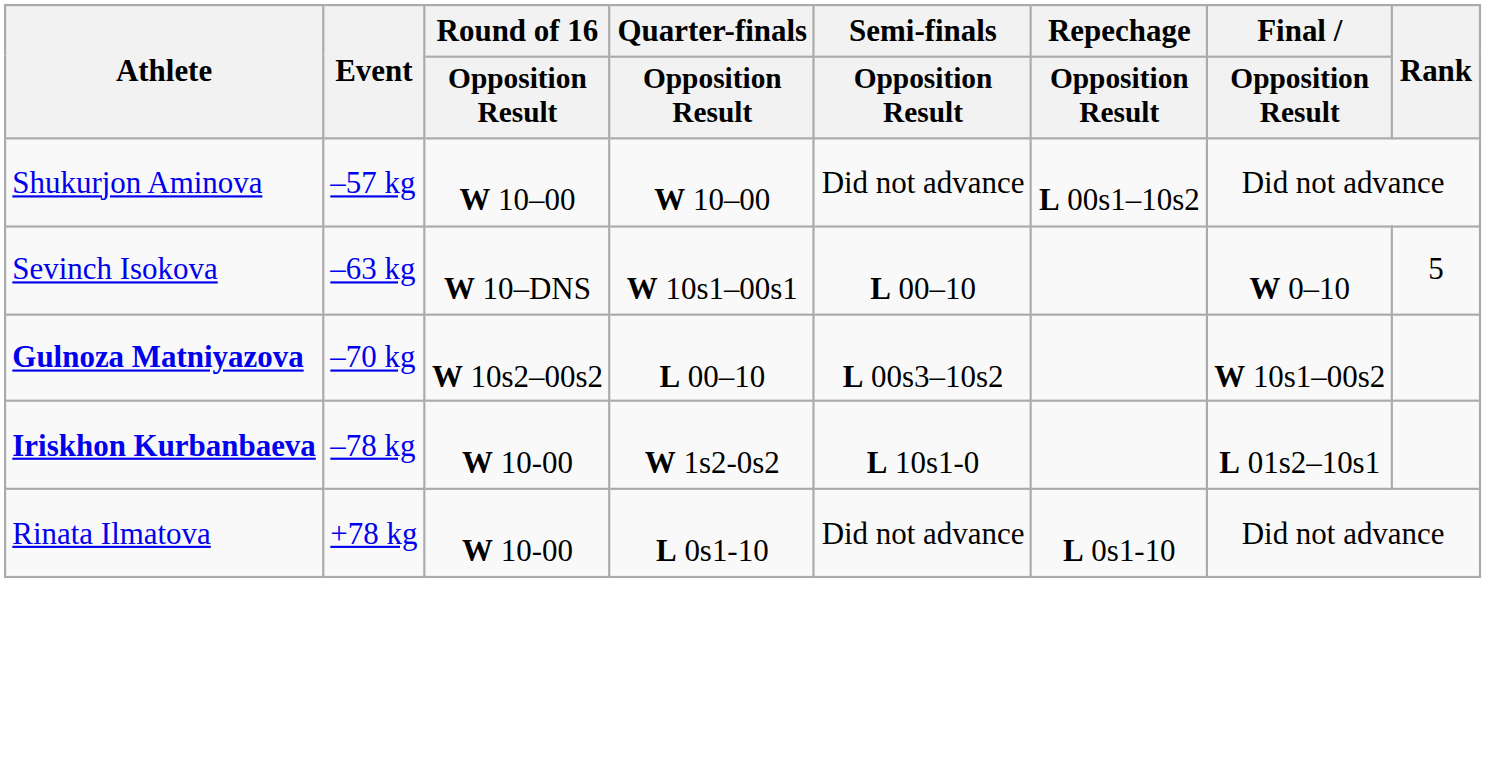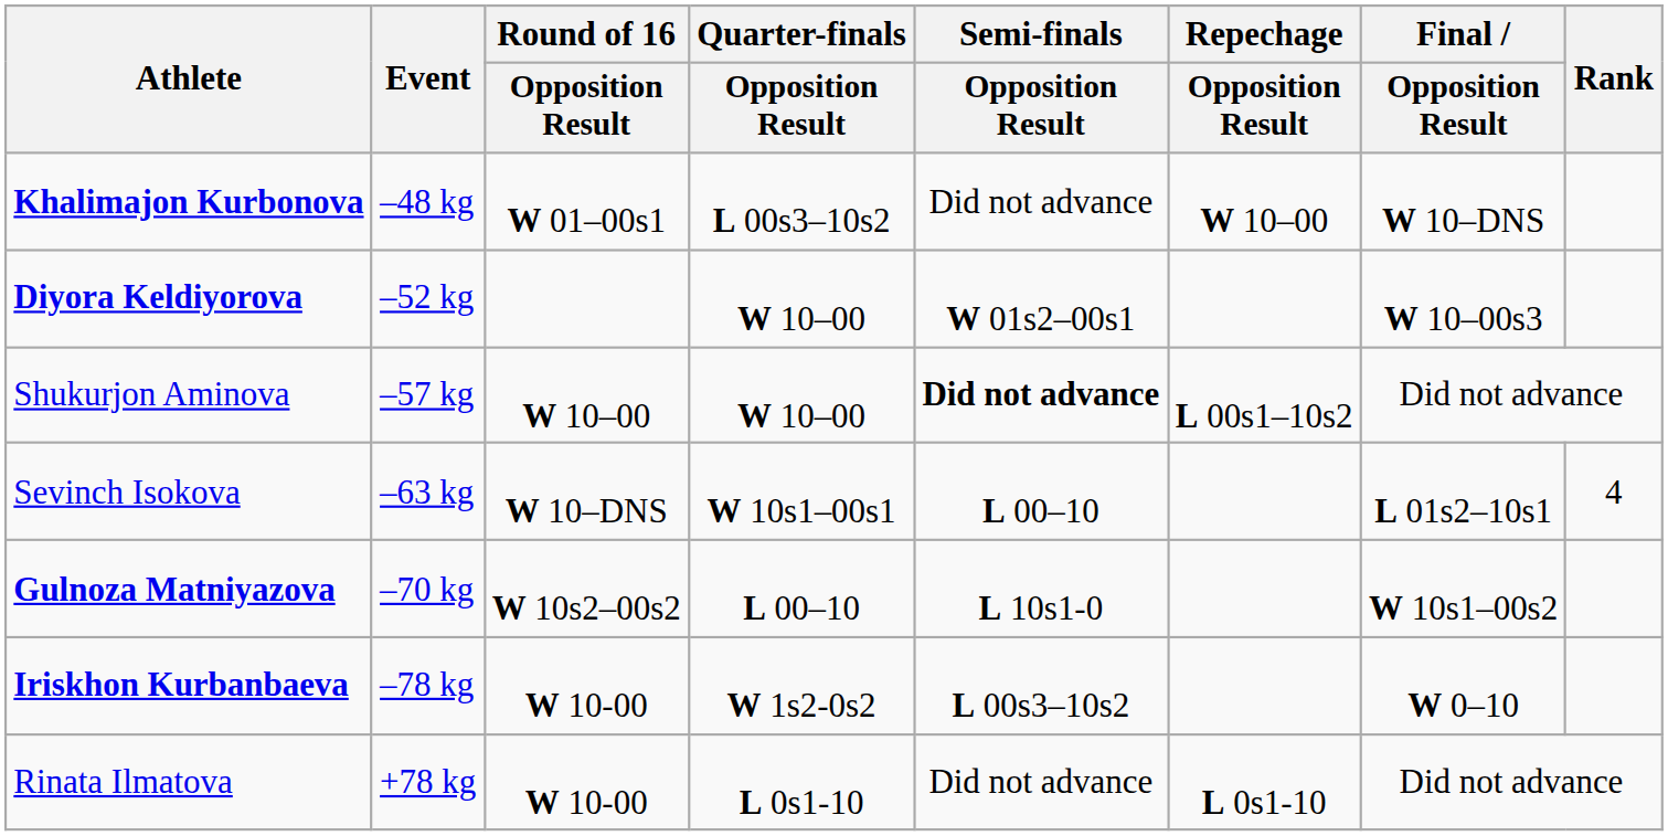+ row: Khalimajon Kurbonova | –48 kg | W 01–00s1 | L 00s3–10s2 | Did not advance | W 10–00 | W 10–DNS
+ row: Diyora Keldiyorova | –52 kg | W 10–00 | W 01s2–00s1 | W 10–00s3
Shukurjon Aminova | Semi-finals / Opposition Result: normal -> bold
Sevinch Isokova | Final / Opposition Result: W 0–10 -> L 01s2–10s1
Sevinch Isokova | Rank: 5 -> 4
Gulnoza Matniyazova | Semi-finals / Opposition Result: L 00s3–10s2 -> L 10s1-0
Iriskhon Kurbanbaeva | Semi-finals / Opposition Result: L 10s1-0 -> L 00s3–10s2
Iriskhon Kurbanbaeva | Final / Opposition Result: L 01s2–10s1 -> W 0–10
